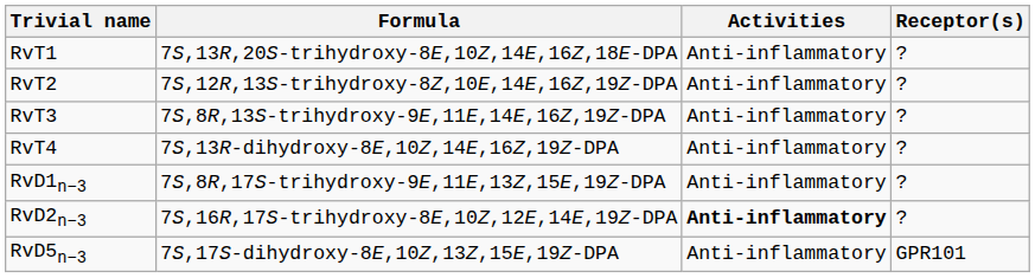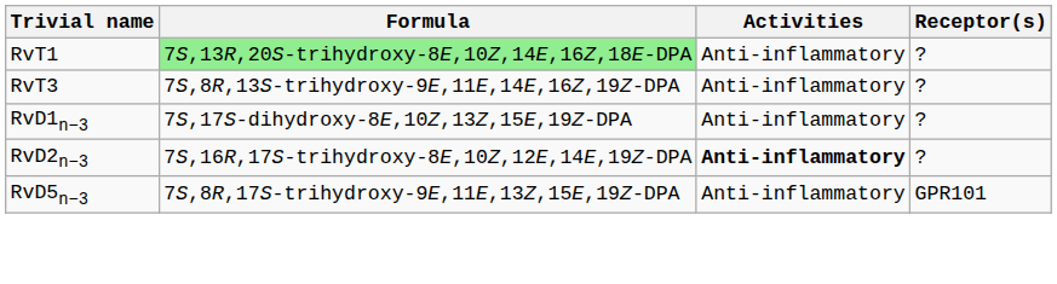RvT1 | Formula: no background -> lightgreen background
- row: RvT2 | 7S,12R,13S-trihydroxy-8Z,10E,14E,16Z,19Z-DPA | Anti-inflammatory | ?
- row: RvT4 | 7S,13R-dihydroxy-8E,10Z,14E,16Z,19Z-DPA | Anti-inflammatory | ?
RvD1n−3 | Formula: 7S,8R,17S-trihydroxy-9E,11E,13Z,15E,19Z-DPA -> 7S,17S-dihydroxy-8E,10Z,13Z,15E,19Z-DPA
RvD5n−3 | Formula: 7S,17S-dihydroxy-8E,10Z,13Z,15E,19Z-DPA -> 7S,8R,17S-trihydroxy-9E,11E,13Z,15E,19Z-DPA
